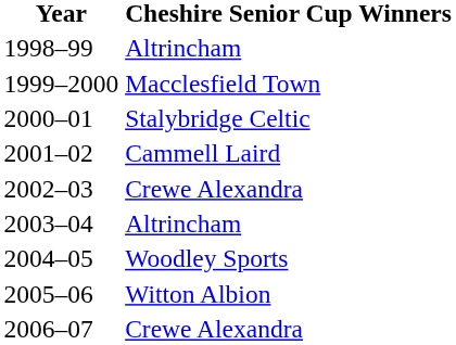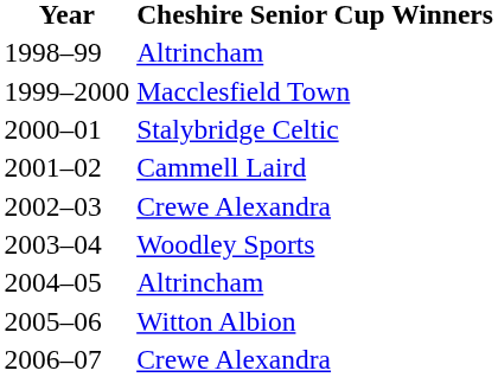2003–04 | Cheshire Senior Cup Winners: Altrincham -> Woodley Sports
2004–05 | Cheshire Senior Cup Winners: Woodley Sports -> Altrincham
